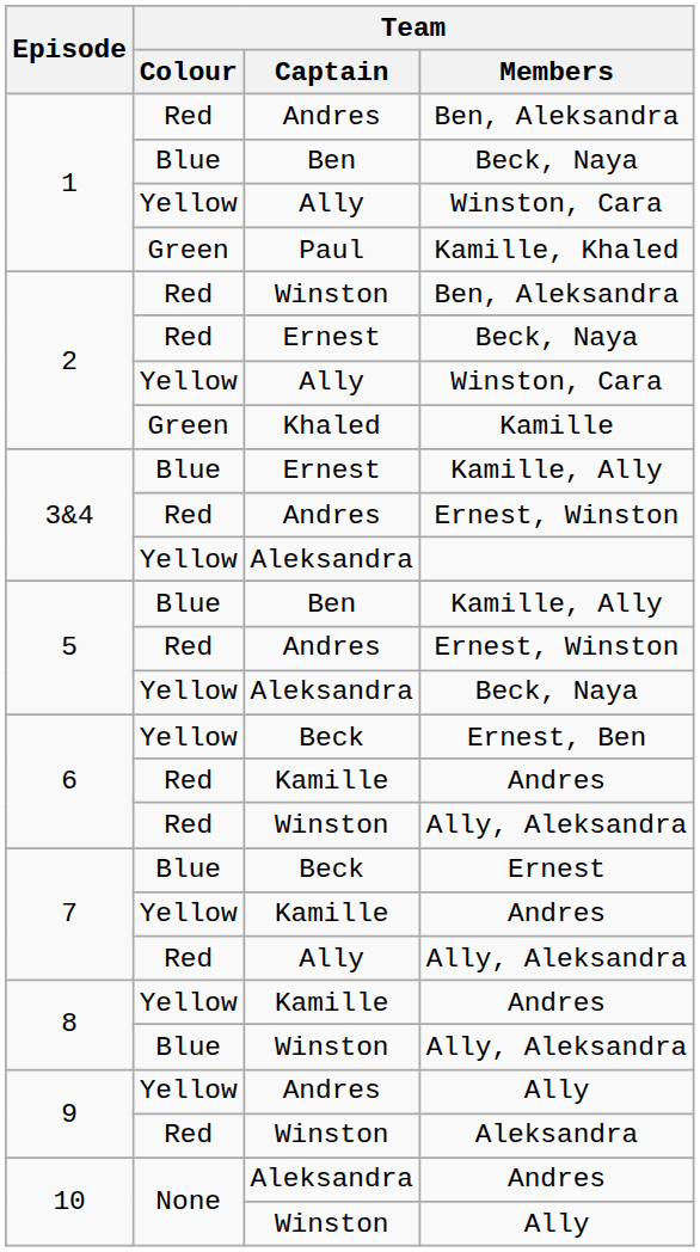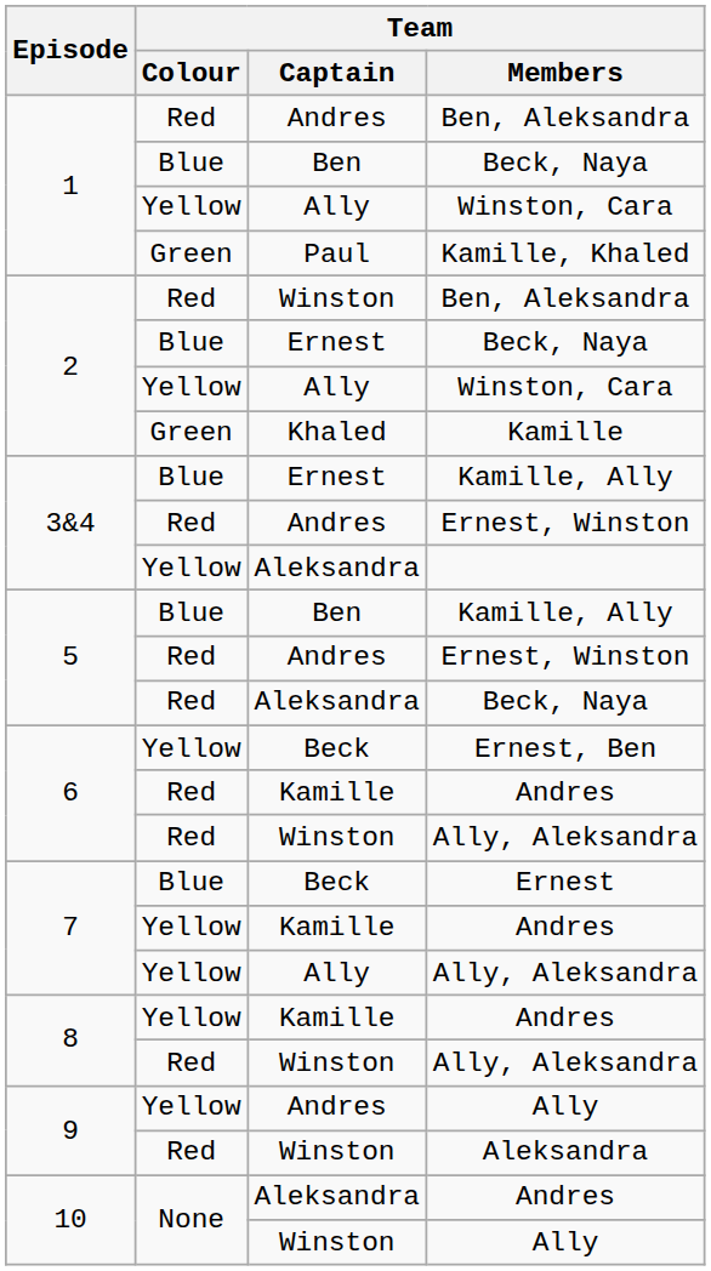2 / Beck, Naya | Team / Colour: Red -> Blue
5 / Beck, Naya | Team / Colour: Yellow -> Red
7 / Ally, Aleksandra | Team / Colour: Red -> Yellow
8 / Ally, Aleksandra | Team / Colour: Blue -> Red
